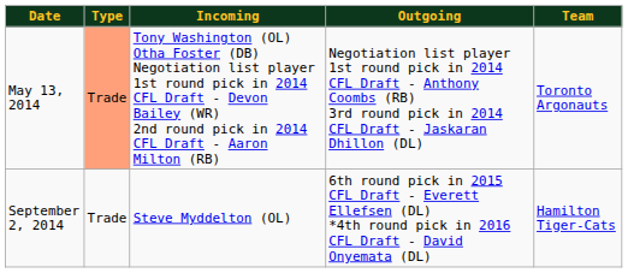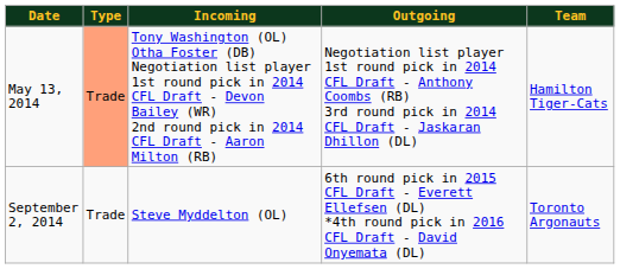May 13, 2014 | Team: Toronto Argonauts -> Hamilton Tiger-Cats
September 2, 2014 | Team: Hamilton Tiger-Cats -> Toronto Argonauts
